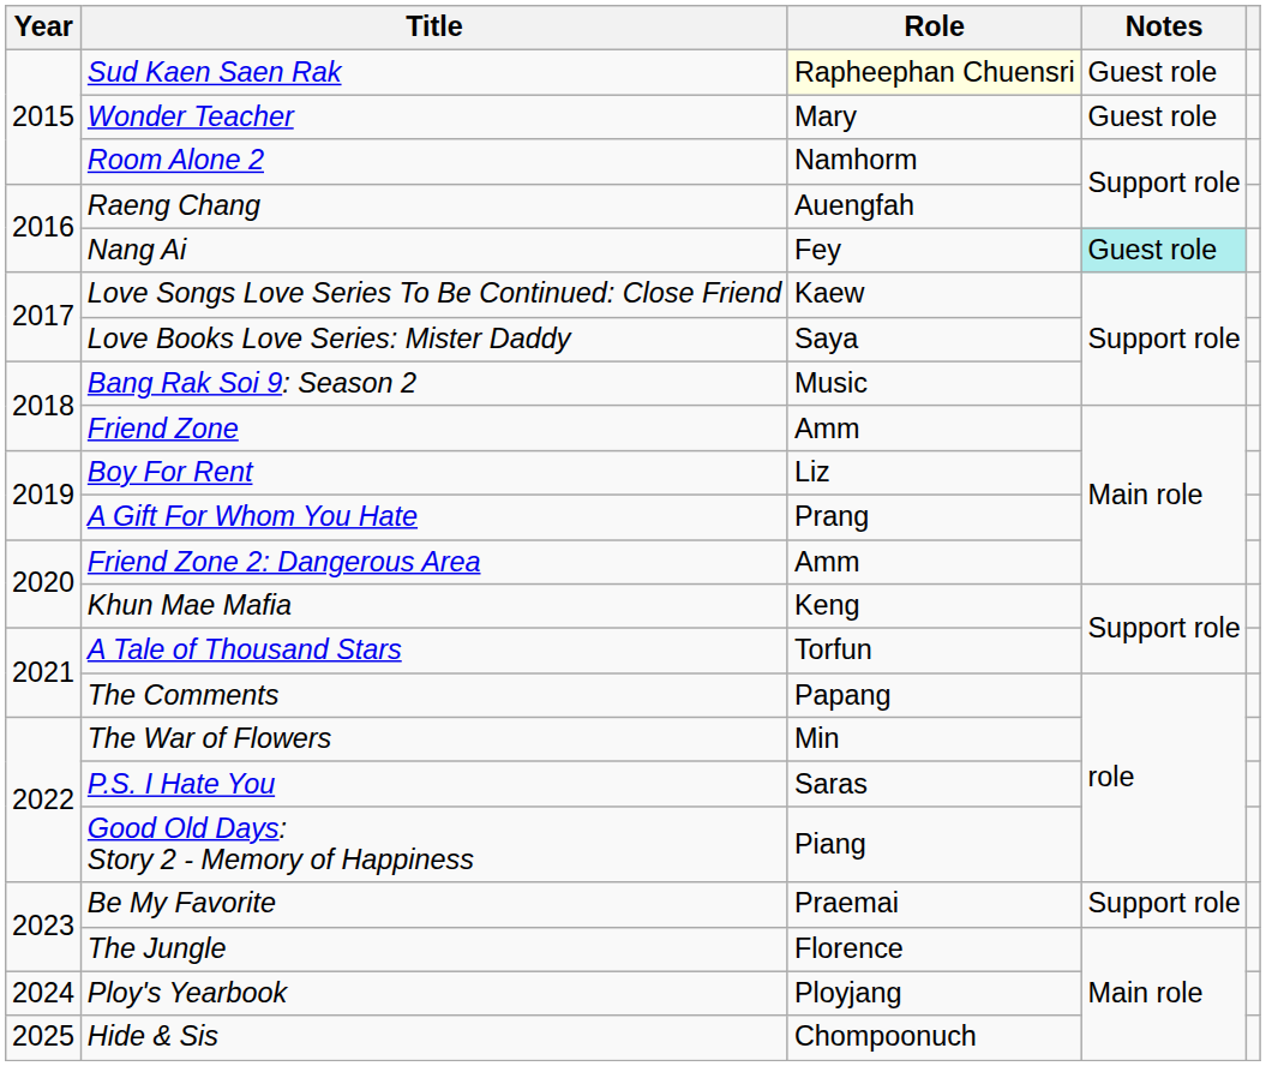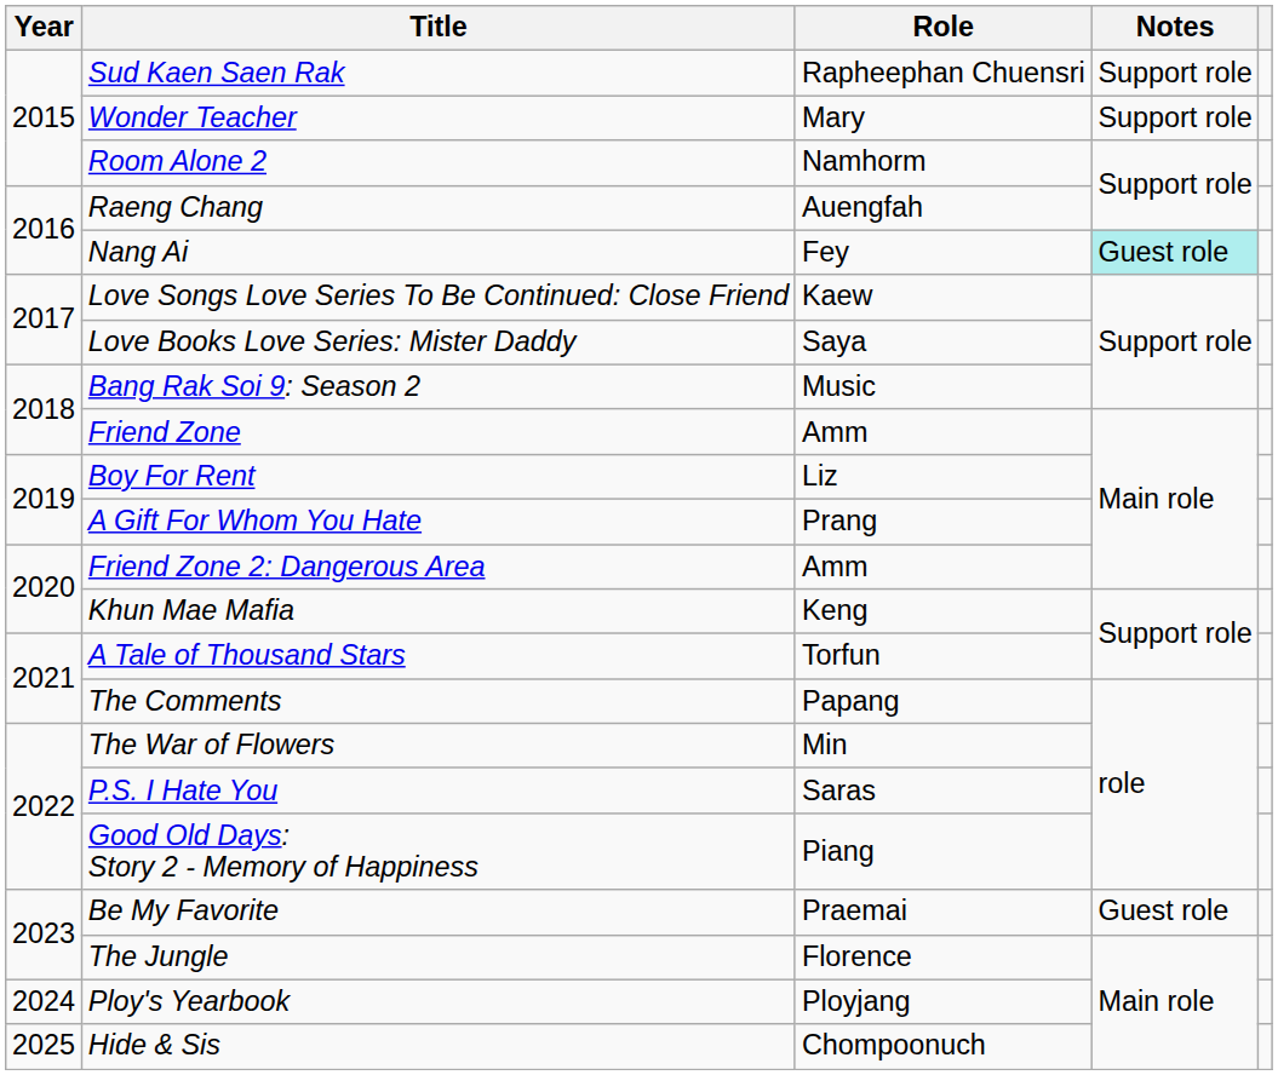Sud Kaen Saen Rak | Role: lightyellow background -> no background
Sud Kaen Saen Rak | Notes: Guest role -> Support role
Wonder Teacher | Notes: Guest role -> Support role
Be My Favorite | Notes: Support role -> Guest role
